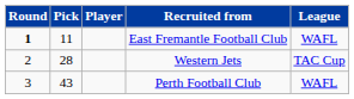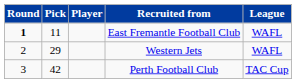Western Jets | Pick: 28 -> 29
Western Jets | League: TAC Cup -> WAFL
Perth Football Club | Pick: 43 -> 42
Perth Football Club | League: WAFL -> TAC Cup
